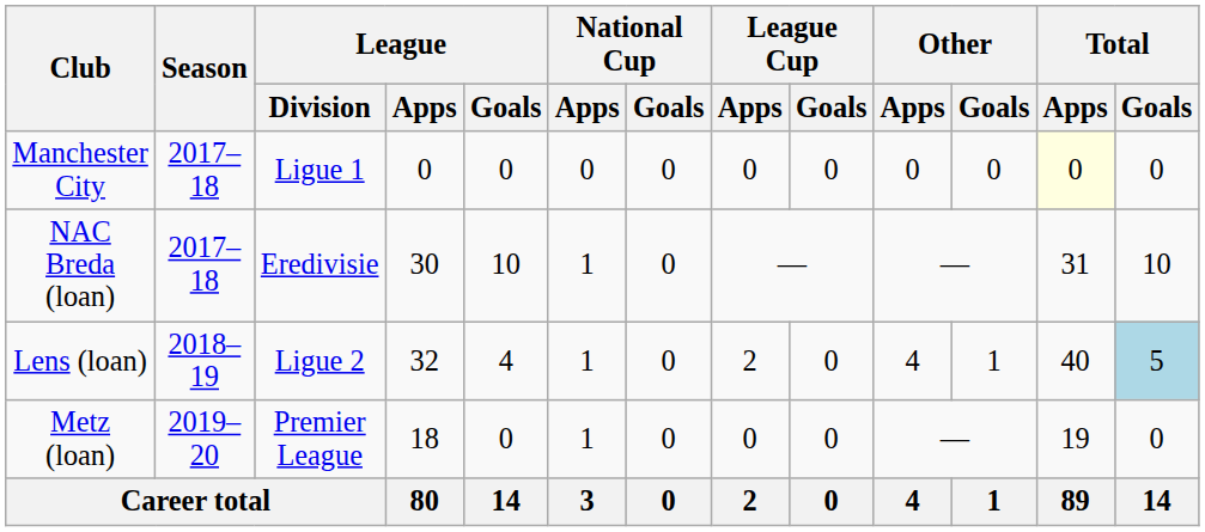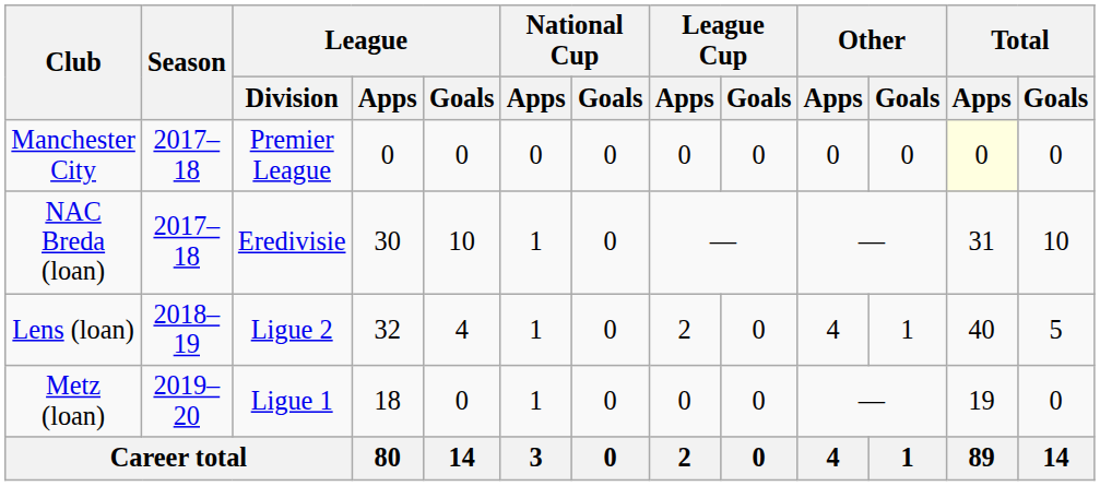Manchester City | League / Division: Ligue 1 -> Premier League
Lens (loan) | Total / Goals: lightblue background -> no background
Metz (loan) | League / Division: Premier League -> Ligue 1
